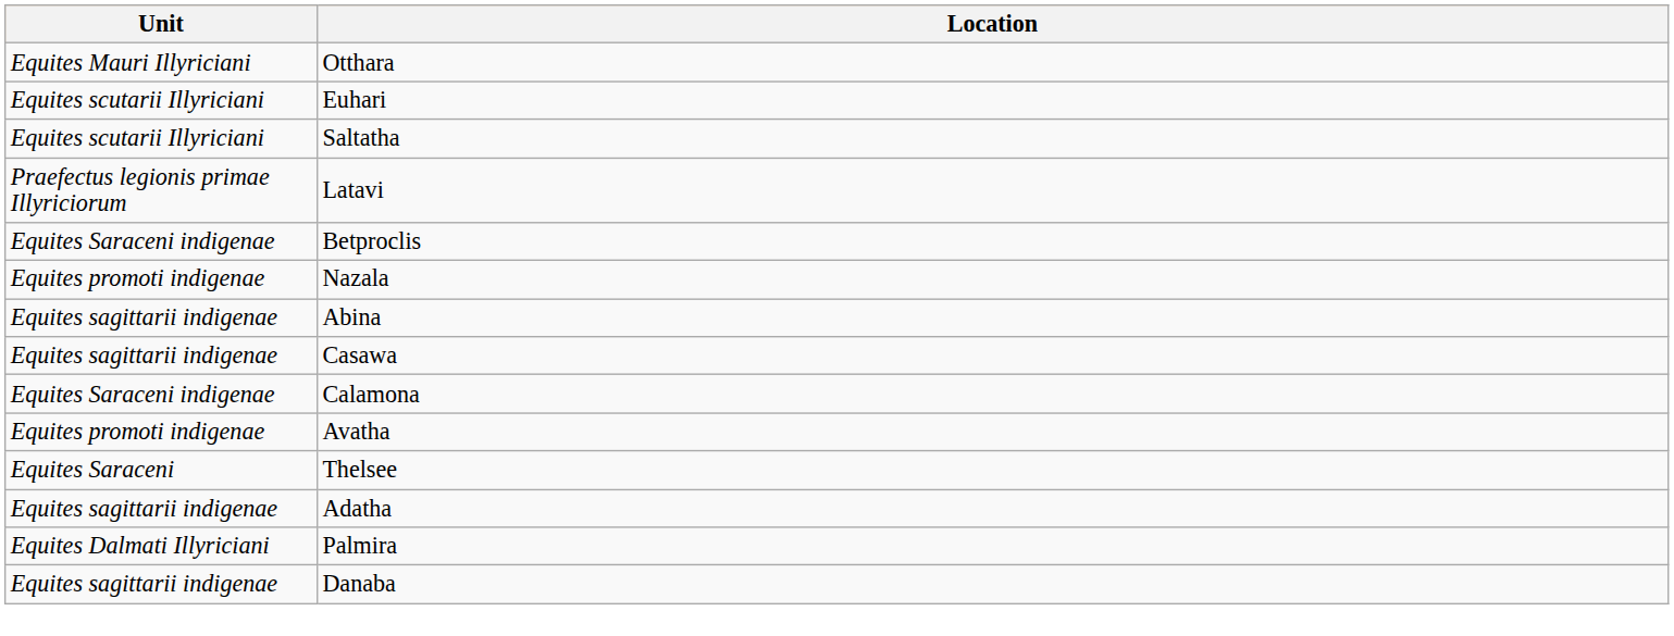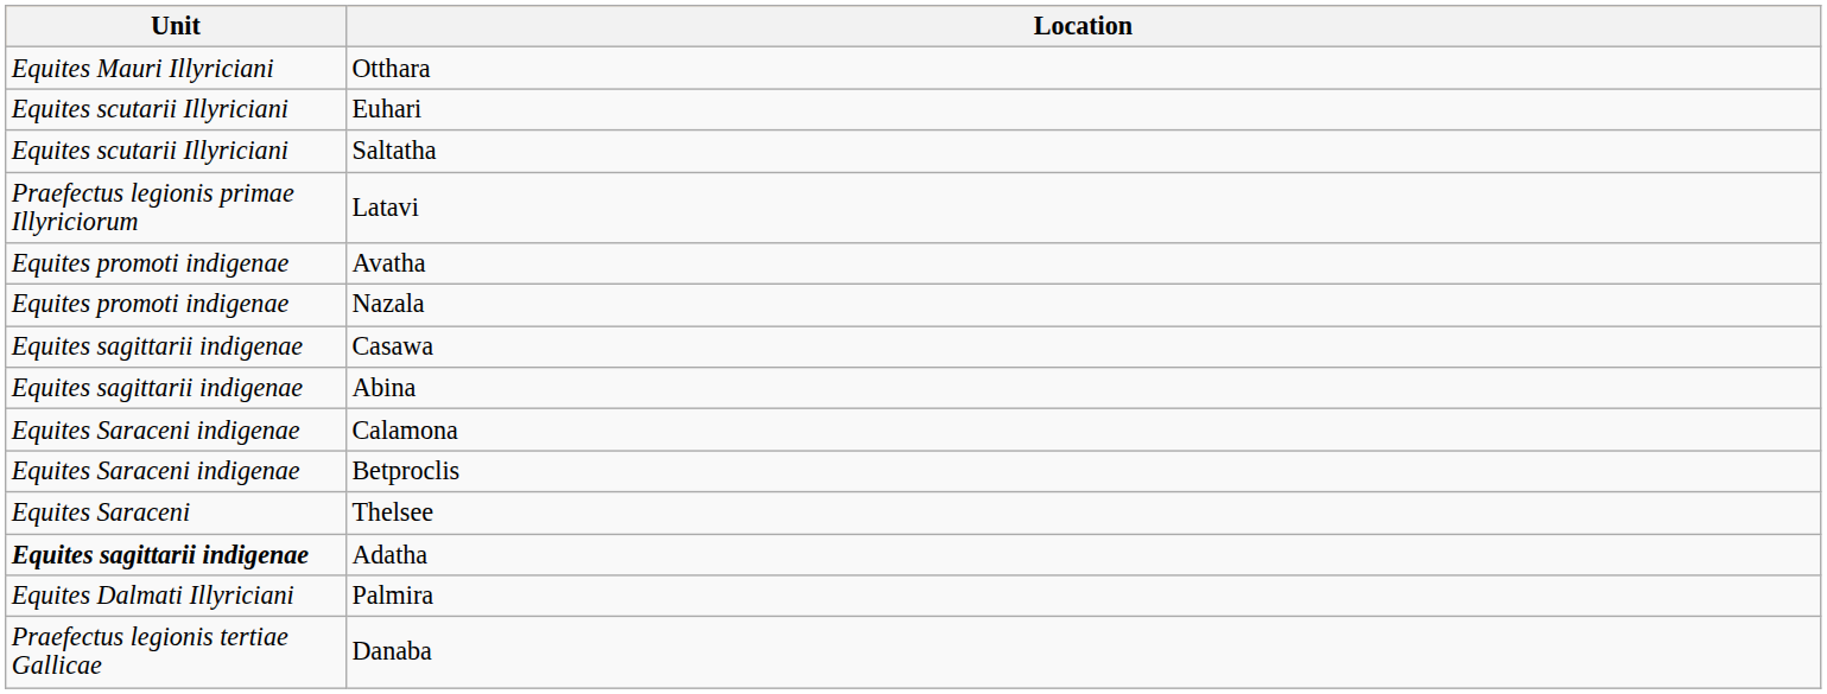rows swapped: Avatha <-> Betproclis
rows swapped: Abina <-> Casawa
Adatha | Unit: normal -> bold
Danaba | Unit: Equites sagittarii indigenae -> Praefectus legionis tertiae Gallicae
